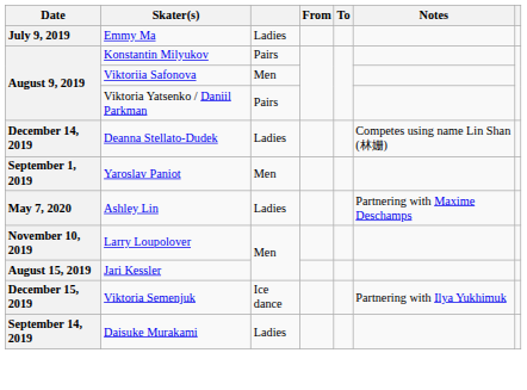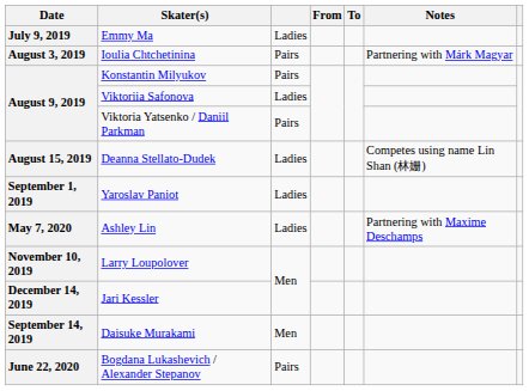+ row: August 3, 2019 | Ioulia Chtchetinina | Pairs | Partnering with Márk Magyar
Viktoriia Safonova | column 3: Men -> Ladies
Deanna Stellato-Dudek | Date: December 14, 2019 -> August 15, 2019
Yaroslav Paniot | column 3: Men -> Ladies
Jari Kessler | Date: August 15, 2019 -> December 14, 2019
- row: December 15, 2019 | Viktoria Semenjuk | Ice dance | Partnering with Ilya Yukhimuk
Daisuke Murakami | column 3: Ladies -> Men
+ row: June 22, 2020 | Bogdana Lukashevich / Alexander Stepanov | Pairs
